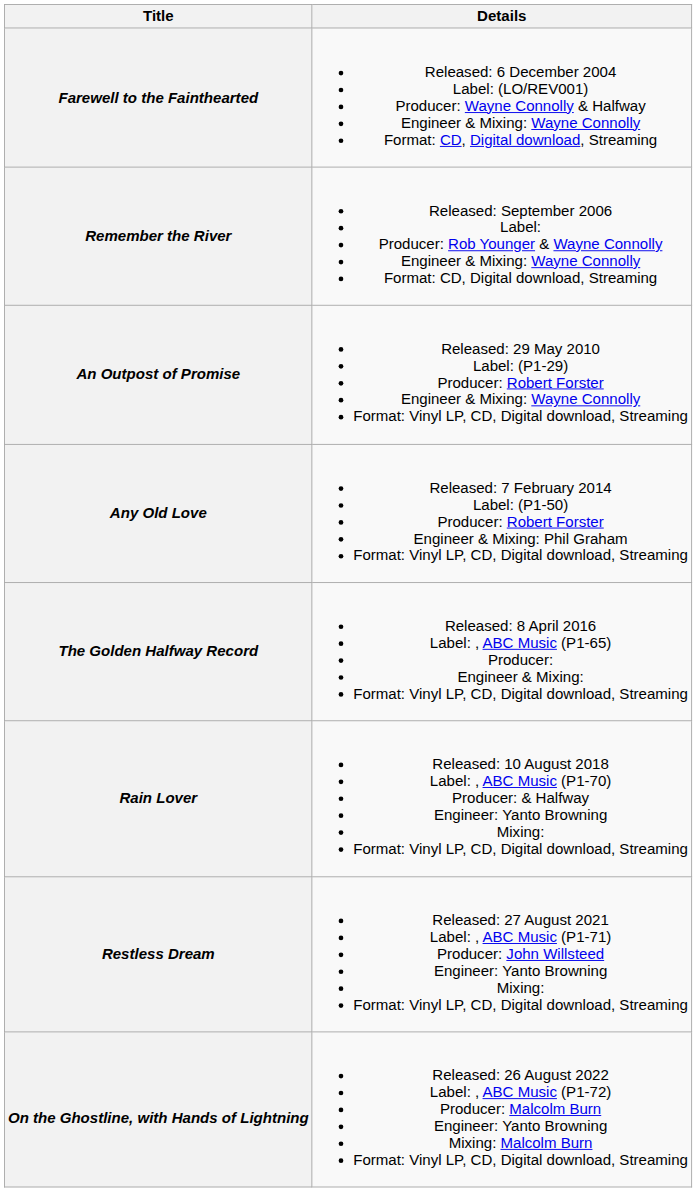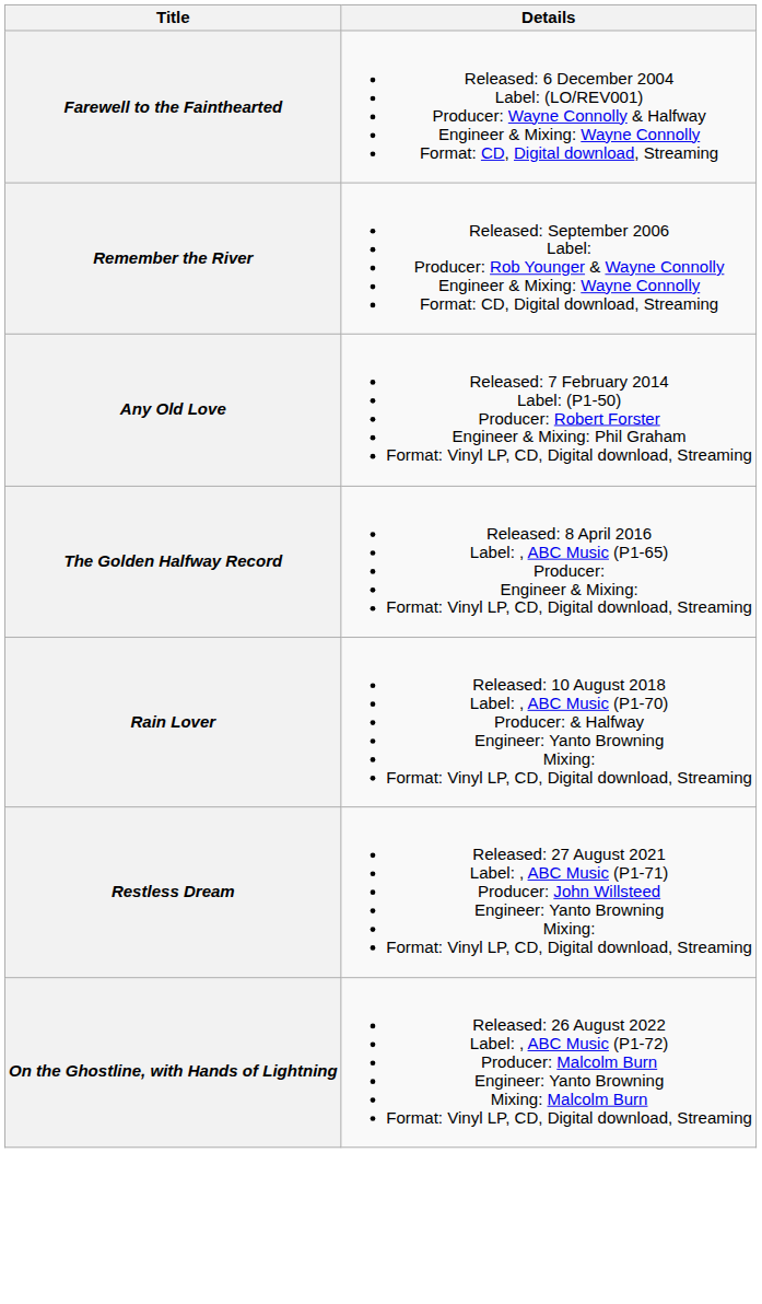- row: An Outpost of Promise | Released: 29 May 2010 Label: (P1-29) Producer: Robert Forster Engineer & Mixing: Wayne Connolly Format: Vinyl LP, CD, Digital download, Streaming
